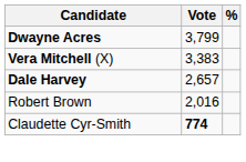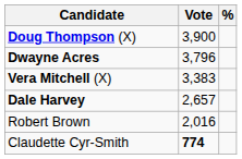+ row: Doug Thompson (X) | 3,900
Dwayne Acres | Vote: 3,799 -> 3,796
